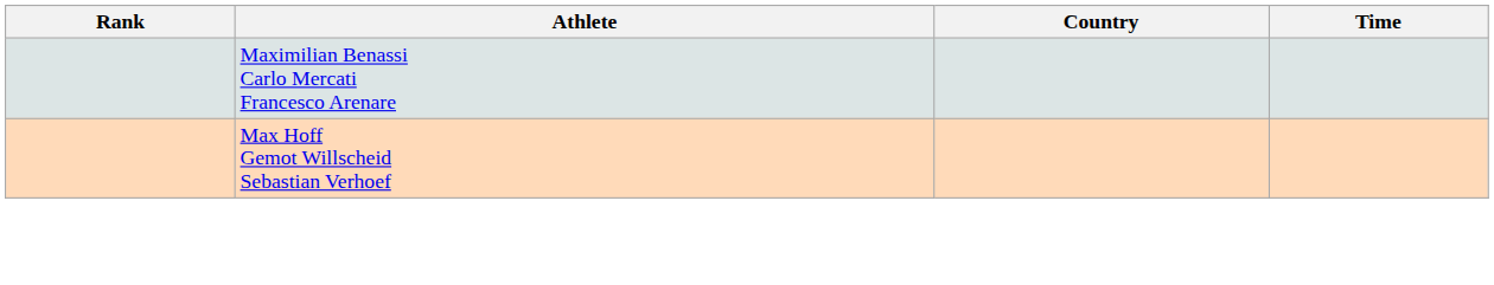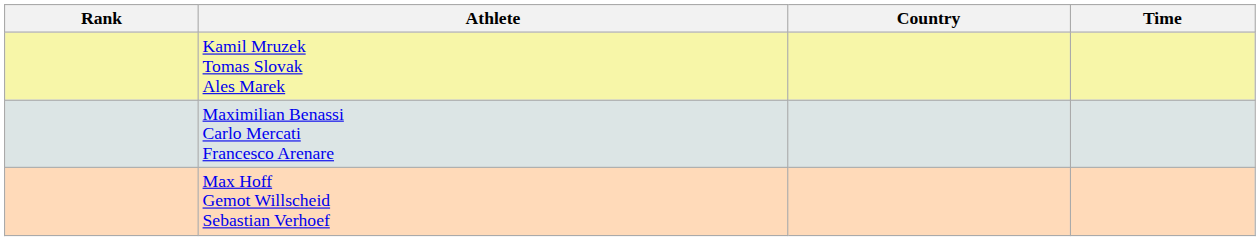+ row: Kamil Mruzek Tomas Slovak Ales Marek
